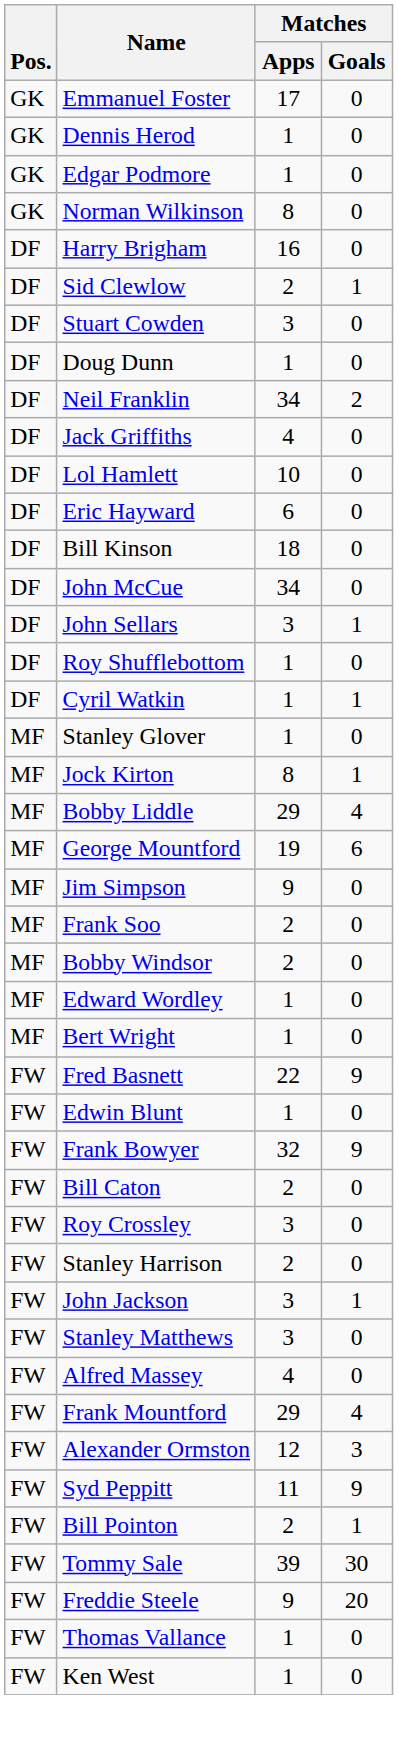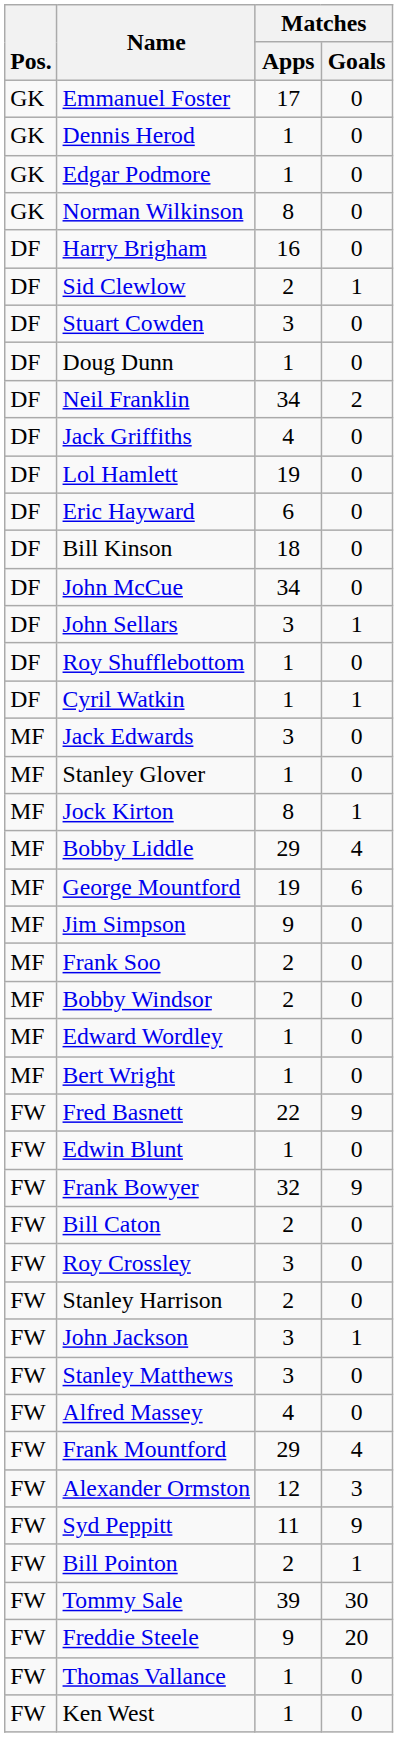Lol Hamlett | Matches / Apps: 10 -> 19
+ row: MF | Jack Edwards | 3 | 0
